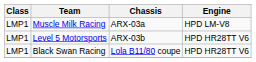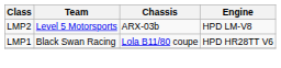- row: LMP1 | Muscle Milk Racing | ARX-03a | HPD LM-V8
Level 5 Motorsports | Class: LMP1 -> LMP2
Level 5 Motorsports | Engine: HPD HR28TT V6 -> HPD LM-V8
